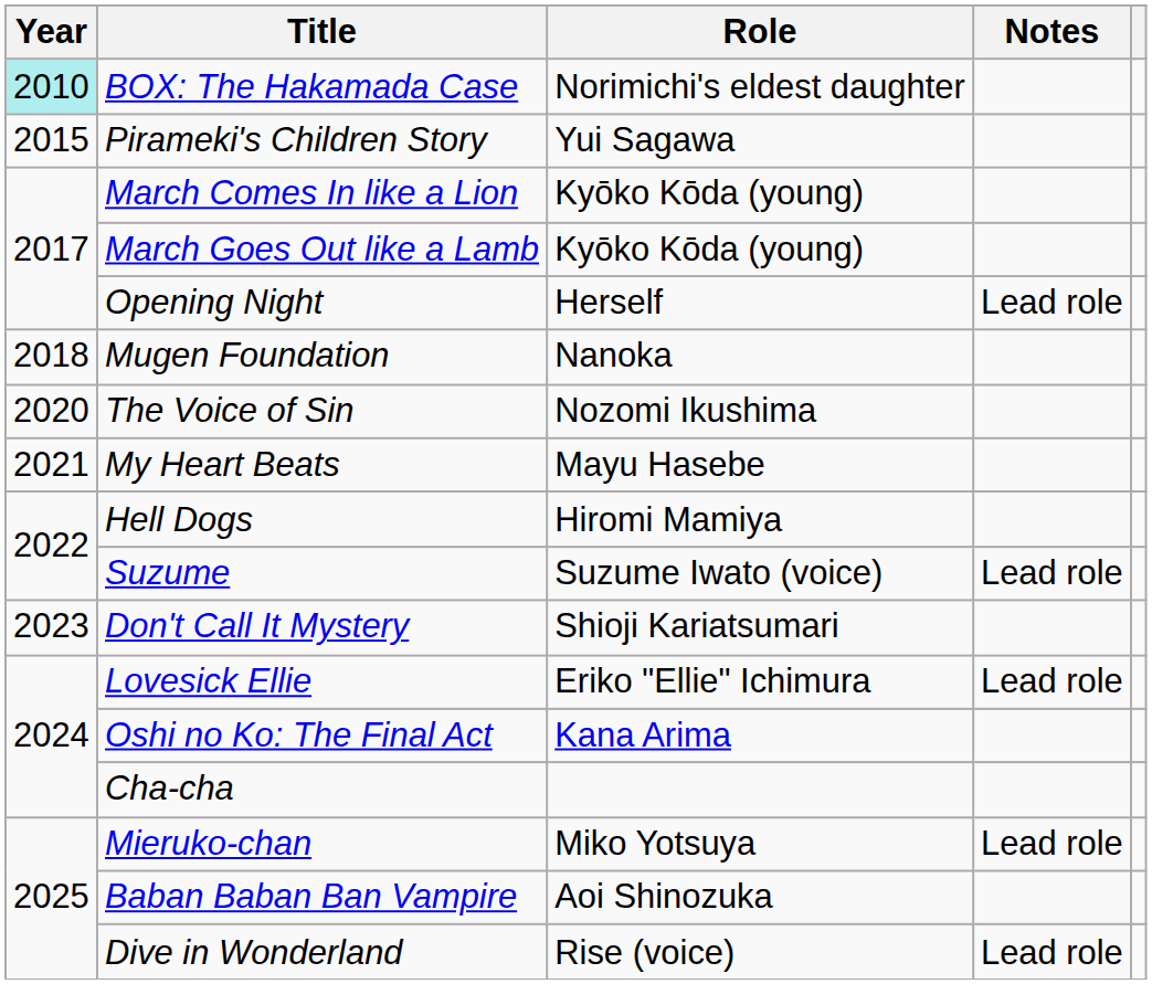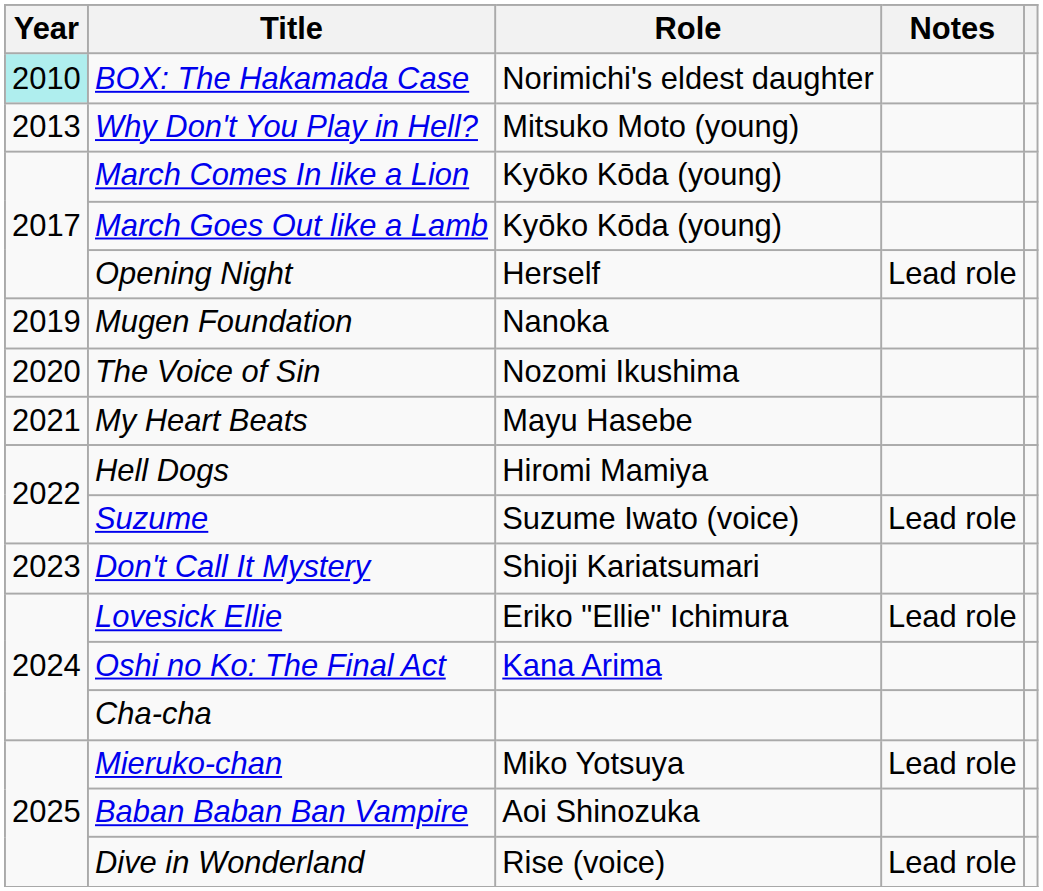+ row: 2013 | Why Don't You Play in Hell? | Mitsuko Moto (young)
- row: 2015 | Pirameki's Children Story | Yui Sagawa
Mugen Foundation | Year: 2018 -> 2019
